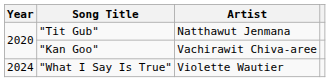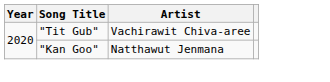"Tit Gub" | Artist: Natthawut Jenmana -> Vachirawit Chiva-aree
"Kan Goo" | Artist: Vachirawit Chiva-aree -> Natthawut Jenmana
- row: 2024 | "What I Say Is True" | Violette Wautier
